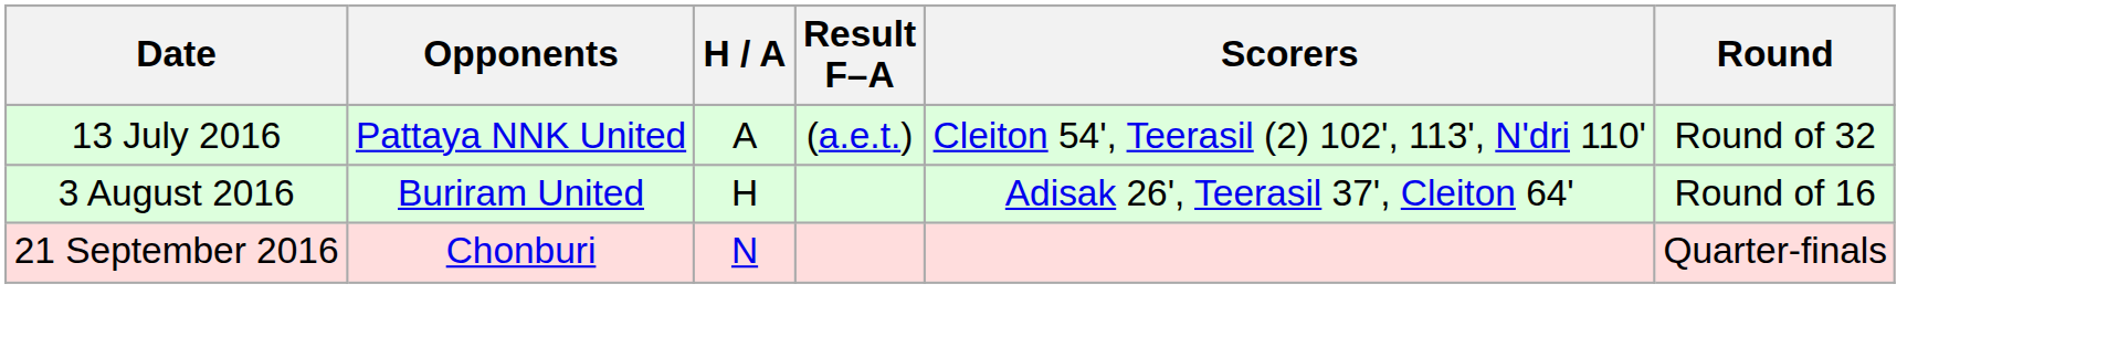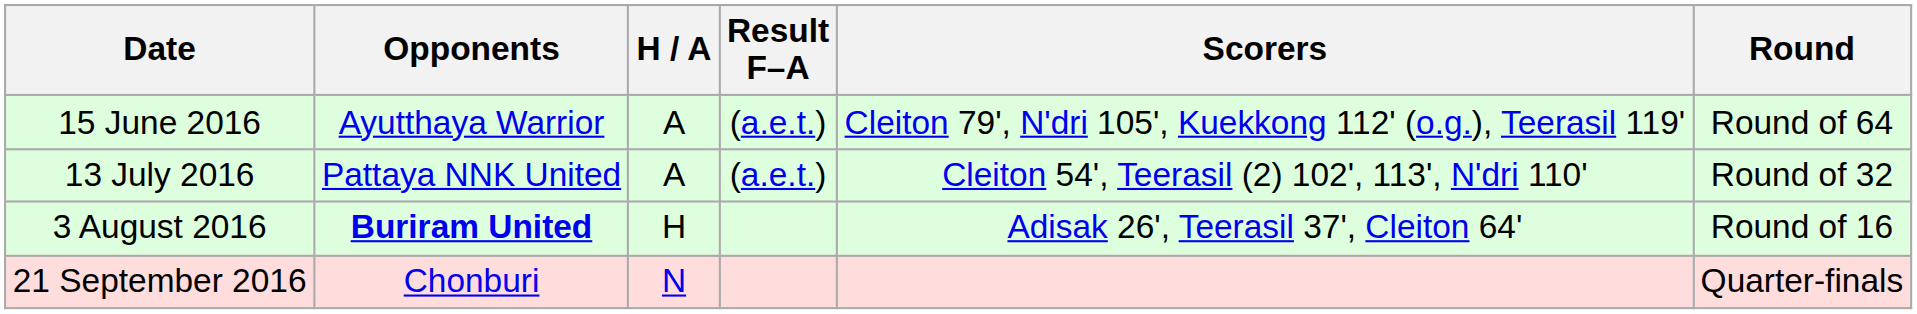+ row: 15 June 2016 | Ayutthaya Warrior | A | (a.e.t.) | Cleiton 79', N'dri 105', Kuekkong 112' (o.g.), Teerasil 119' | Round of 64
3 August 2016 | Opponents: normal -> bold
